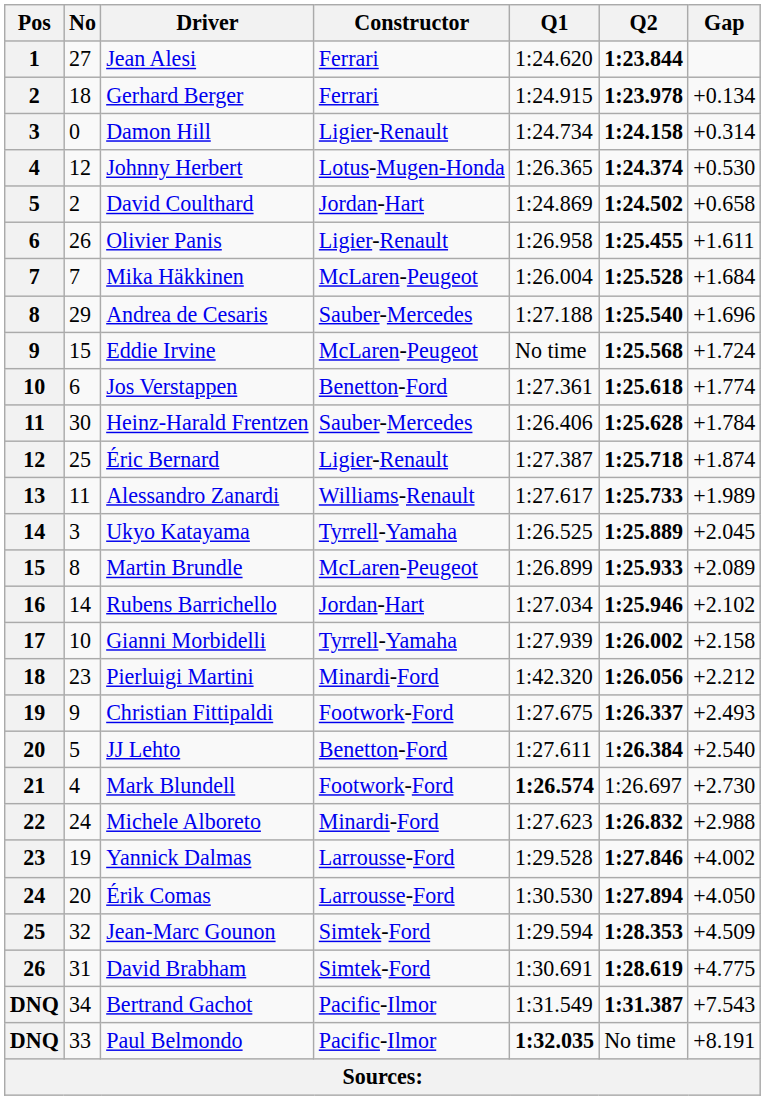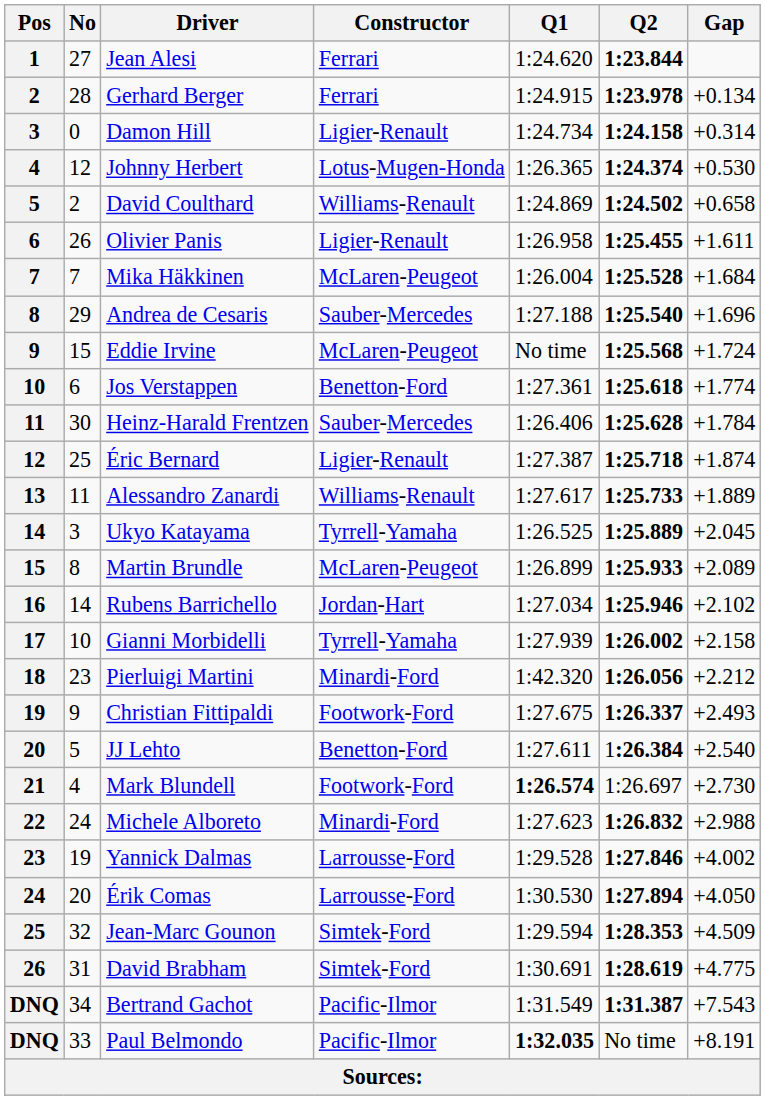Gerhard Berger | No: 18 -> 28
David Coulthard | Constructor: Jordan-Hart -> Williams-Renault
Alessandro Zanardi | Gap: +1.989 -> +1.889
